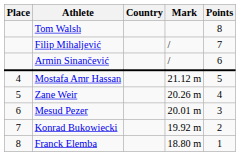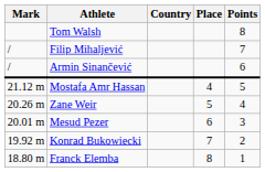columns swapped: Place <-> Mark
